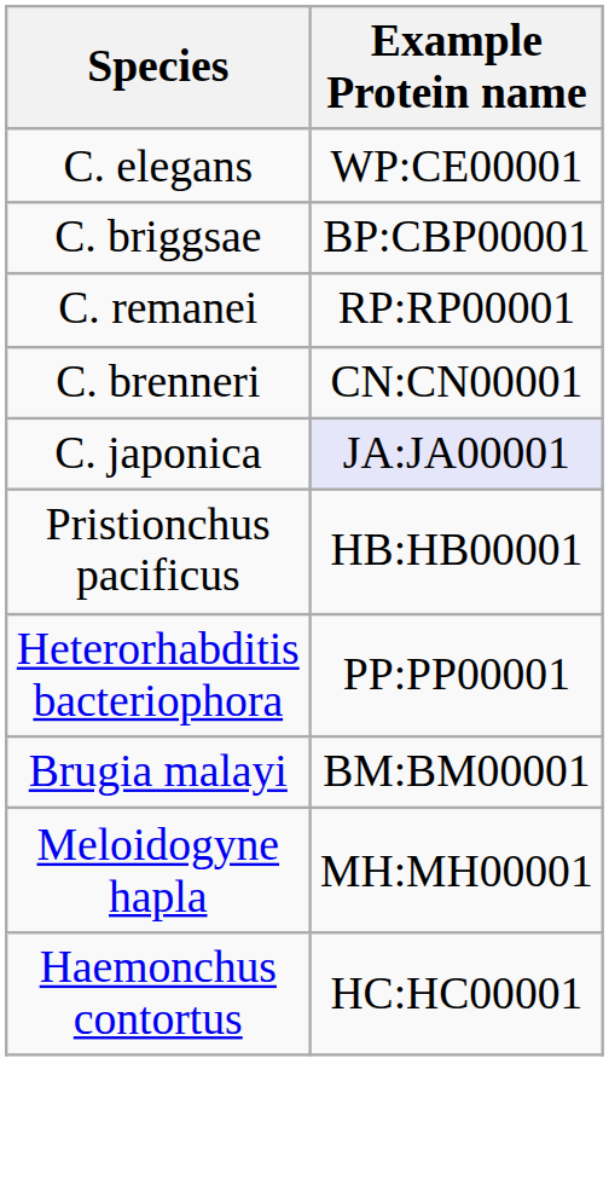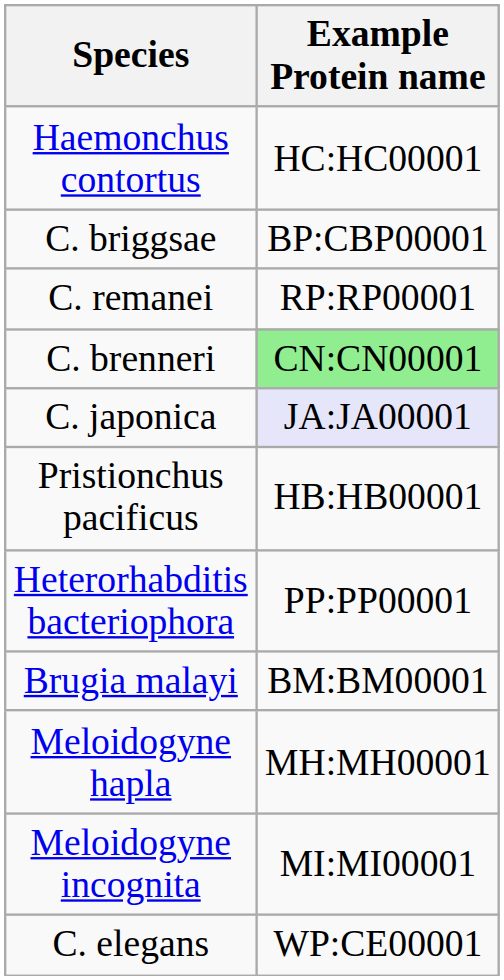rows swapped: C. elegans <-> Haemonchus contortus
C. brenneri | Example Protein name: no background -> lightgreen background
+ row: Meloidogyne incognita | MI:MI00001
